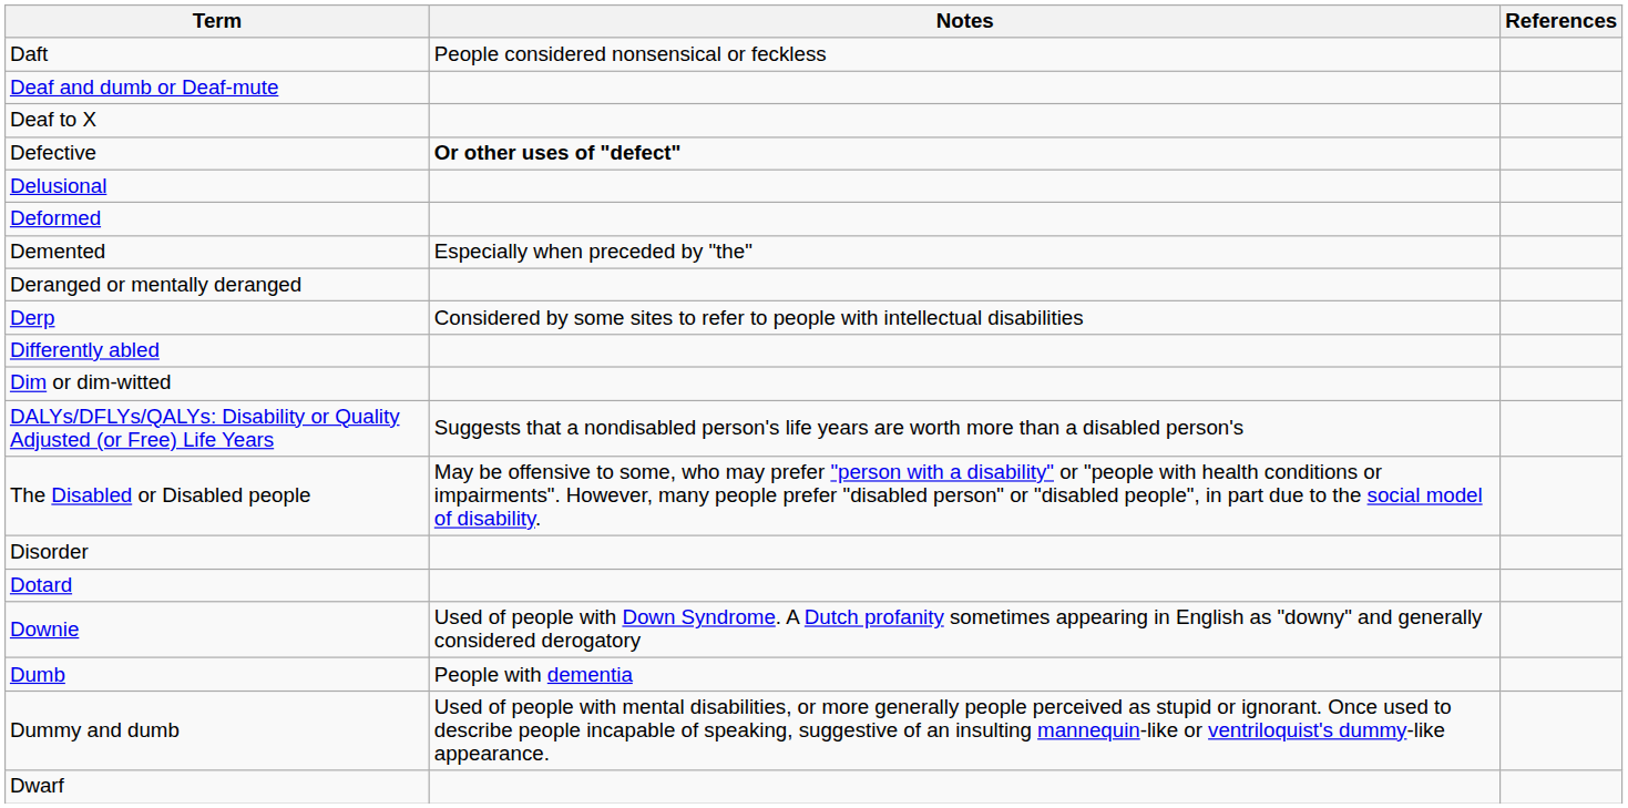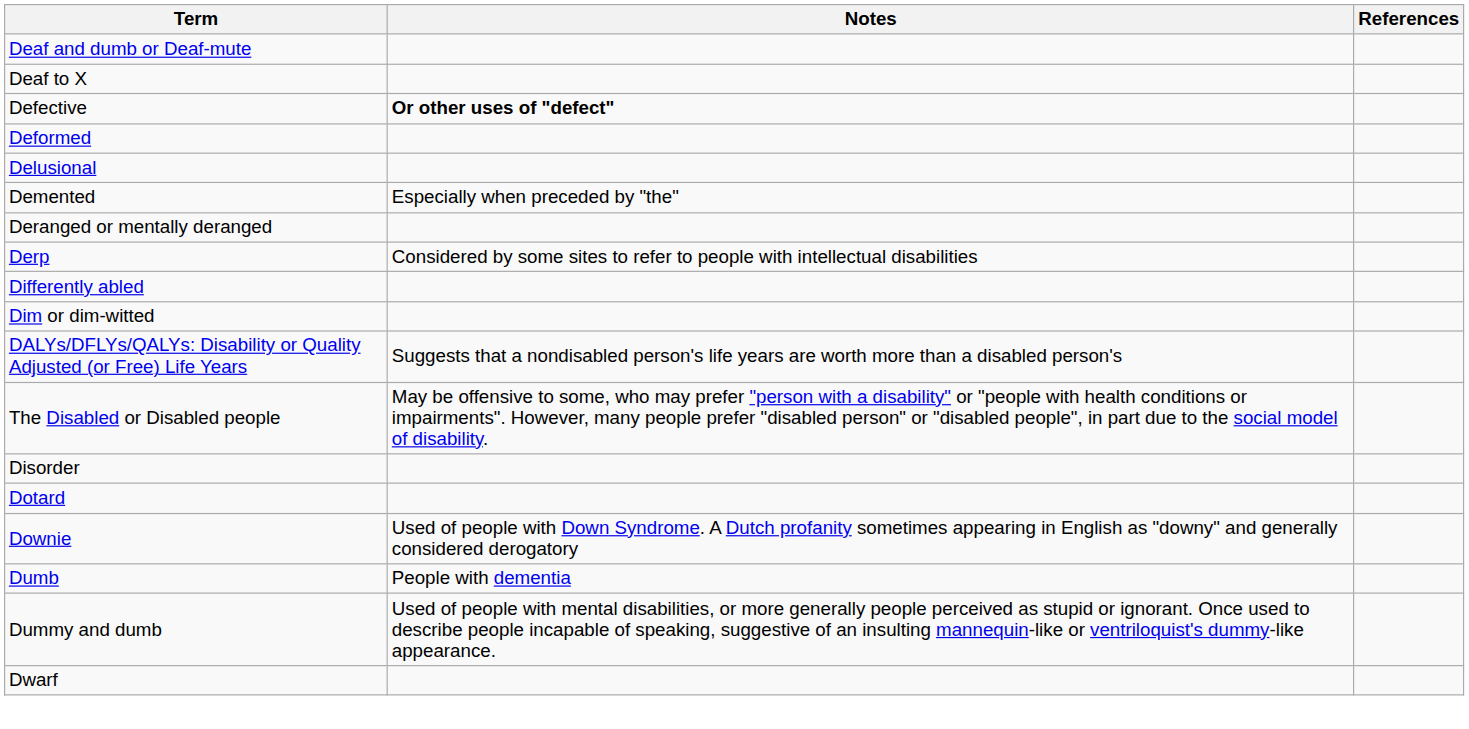- row: Daft | People considered nonsensical or feckless
rows swapped: Deformed <-> Delusional
